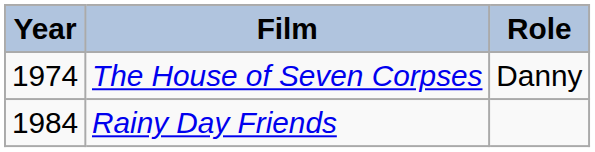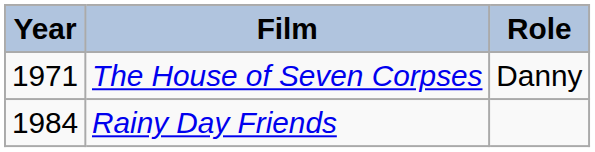The House of Seven Corpses | Year: 1974 -> 1971
